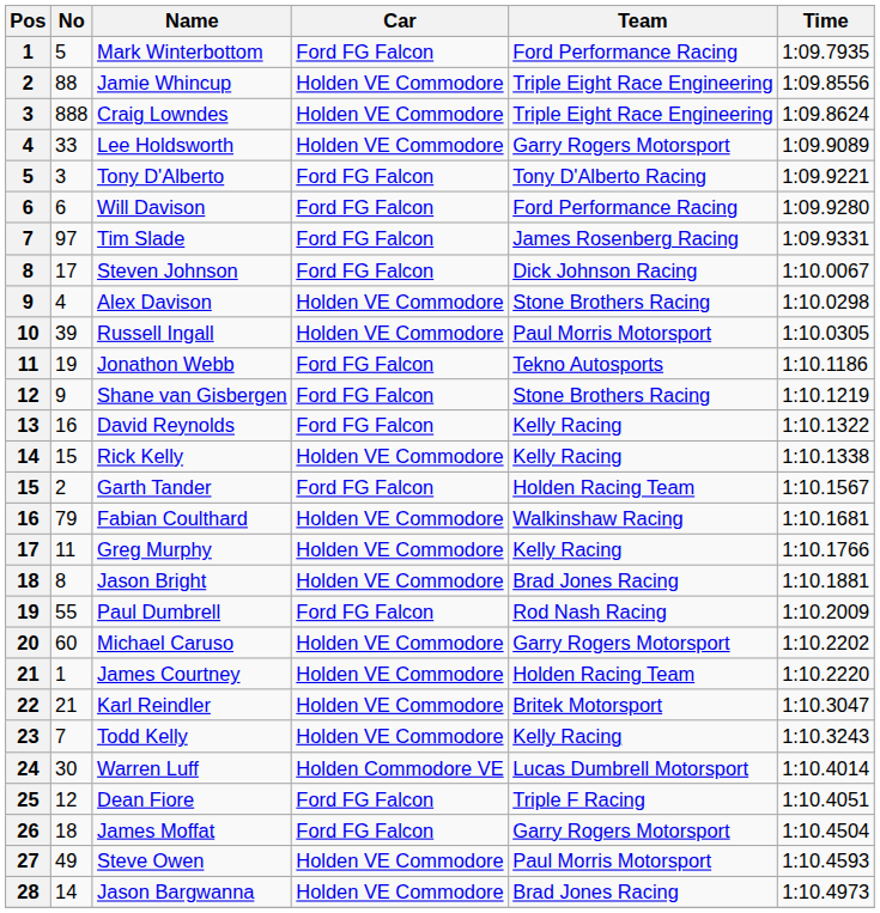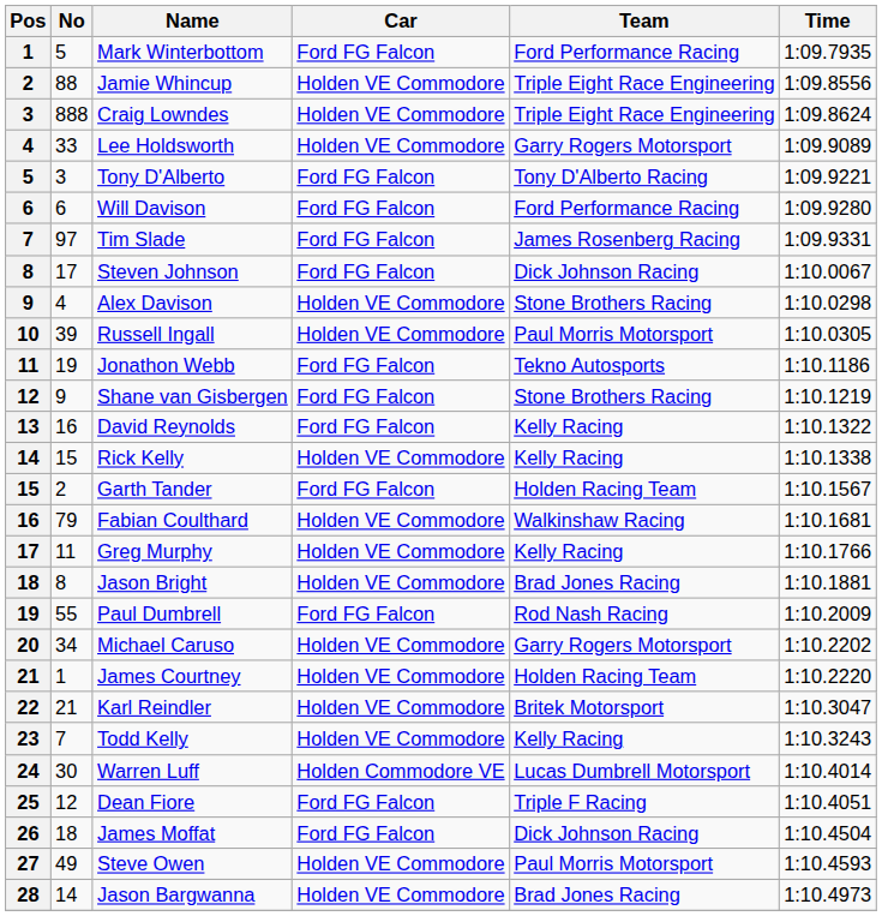Michael Caruso | No: 60 -> 34
James Moffat | Team: Garry Rogers Motorsport -> Dick Johnson Racing
